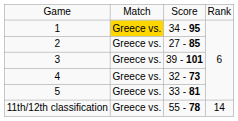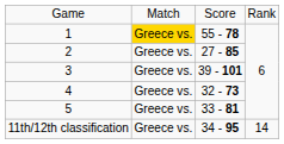1 | column 3: 34 - 95 -> 55 - 78
11th/12th classification | column 3: 55 - 78 -> 34 - 95
